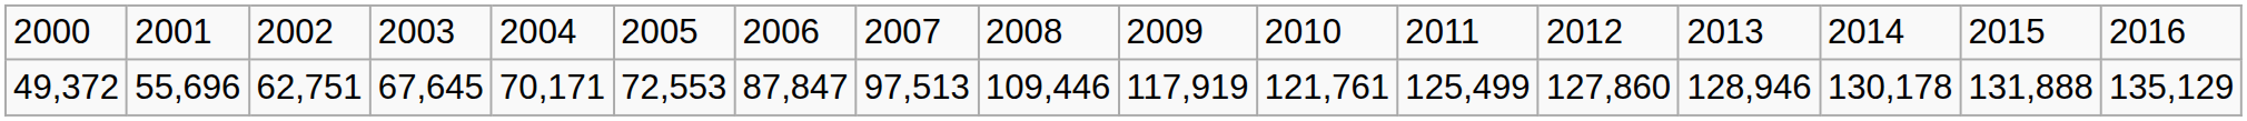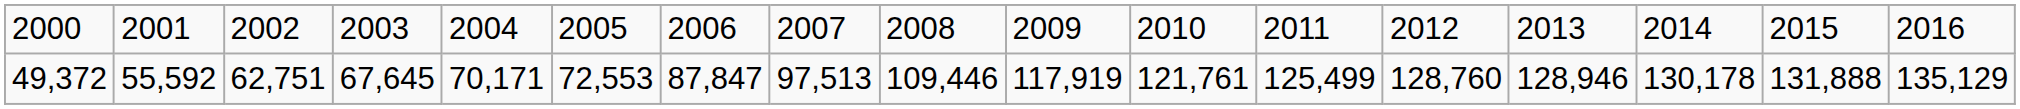49,372 | column 2: 55,696 -> 55,592
49,372 | column 13: 127,860 -> 128,760
